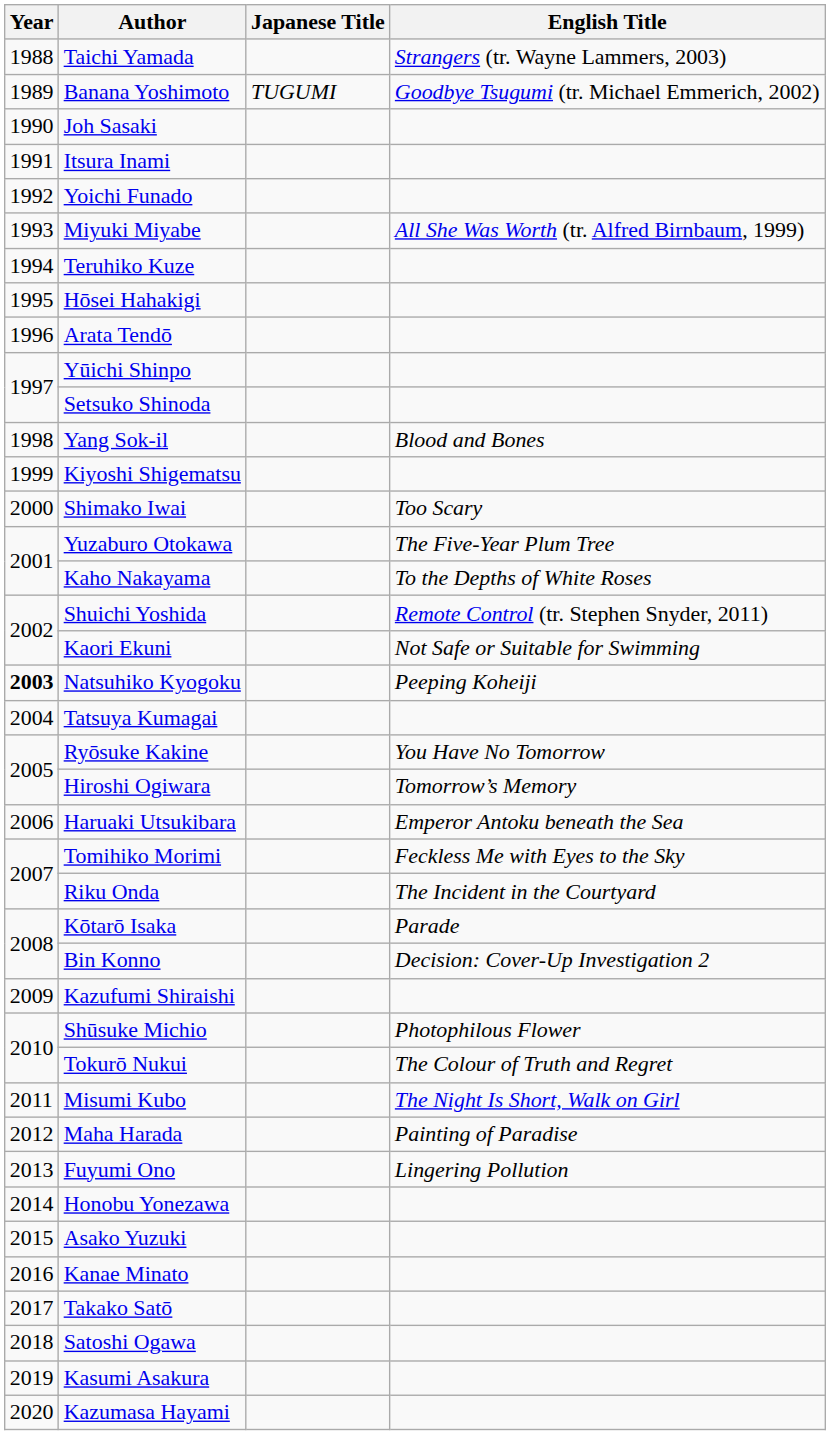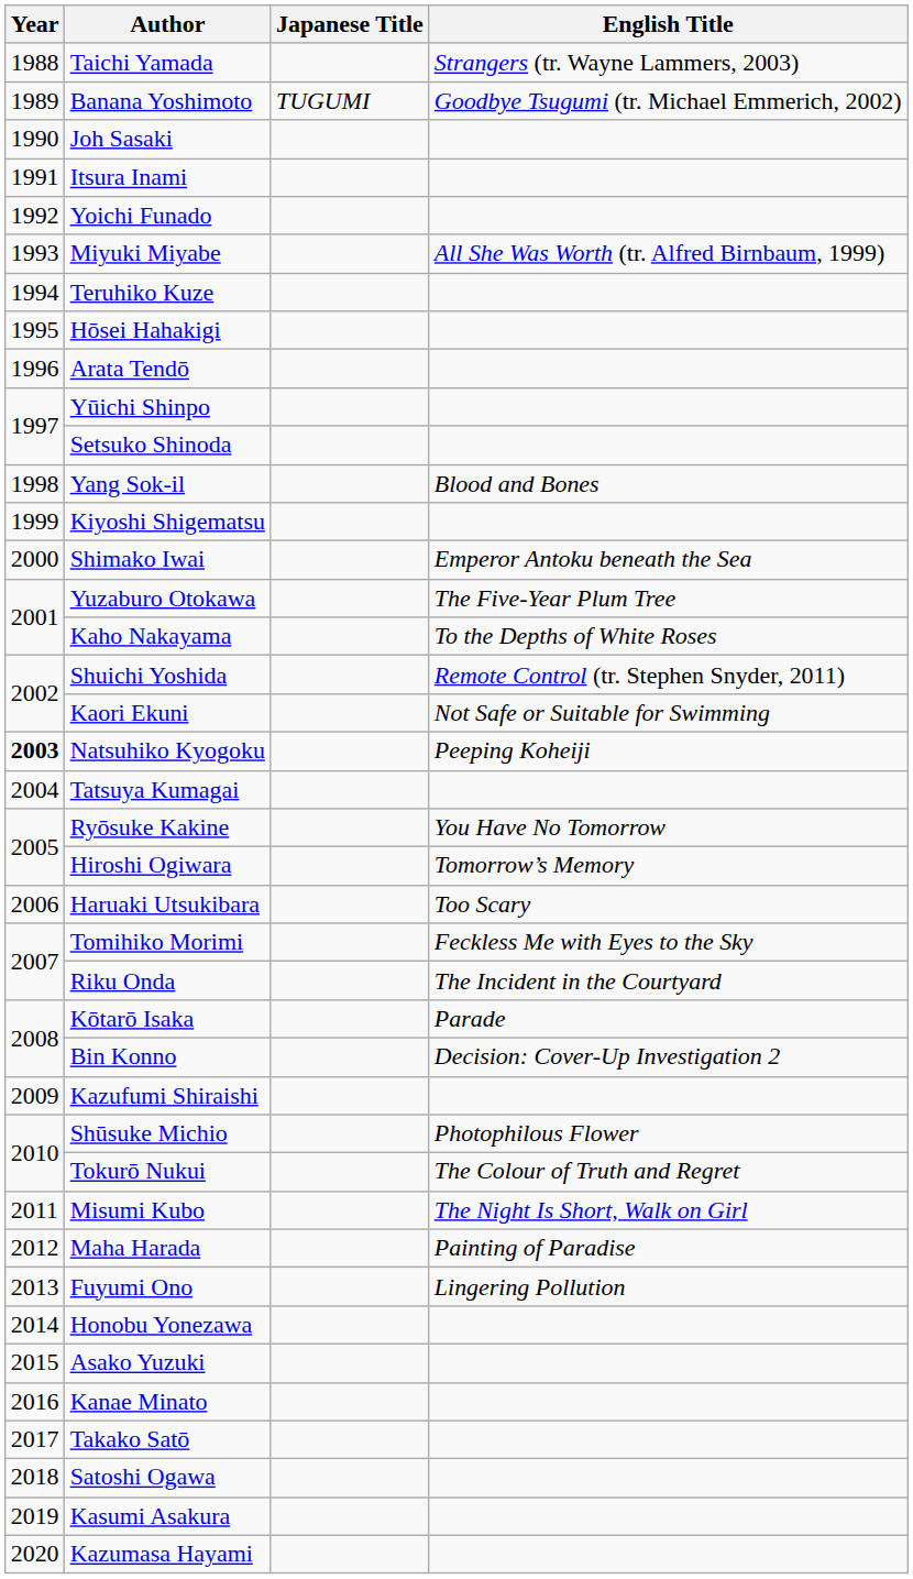Shimako Iwai | English Title: Too Scary -> Emperor Antoku beneath the Sea
Haruaki Utsukibara | English Title: Emperor Antoku beneath the Sea -> Too Scary
